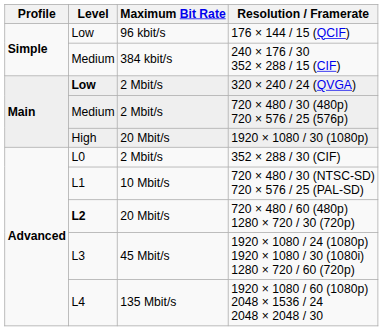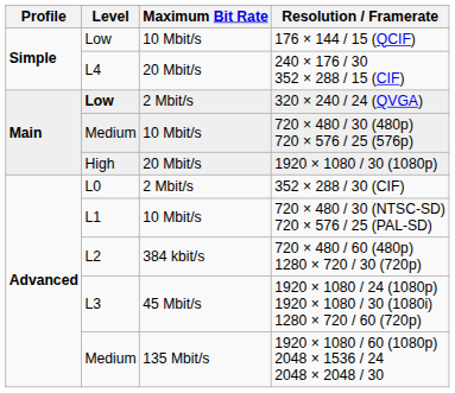176 × 144 / 15 (QCIF) | Maximum Bit Rate: 96 kbit/s -> 10 Mbit/s
240 × 176 / 30 352 × 288 / 15 (CIF) | Level: Medium -> L4
240 × 176 / 30 352 × 288 / 15 (CIF) | Maximum Bit Rate: 384 kbit/s -> 20 Mbit/s
720 × 480 / 30 (480p) 720 × 576 / 25 (576p) | Maximum Bit Rate: 2 Mbit/s -> 10 Mbit/s
720 × 480 / 60 (480p) 1280 × 720 / 30 (720p) | Level: bold -> normal
720 × 480 / 60 (480p) 1280 × 720 / 30 (720p) | Maximum Bit Rate: 20 Mbit/s -> 384 kbit/s
1920 × 1080 / 60 (1080p) 2048 × 1536 / 24 2048 × 2048 / 30 | Level: L4 -> Medium
